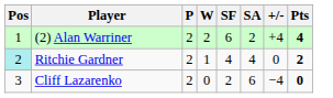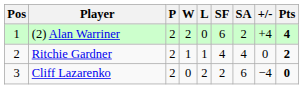+ column: L | 0 | 1 | 2
Ritchie Gardner | Pos: paleturquoise background -> no background
